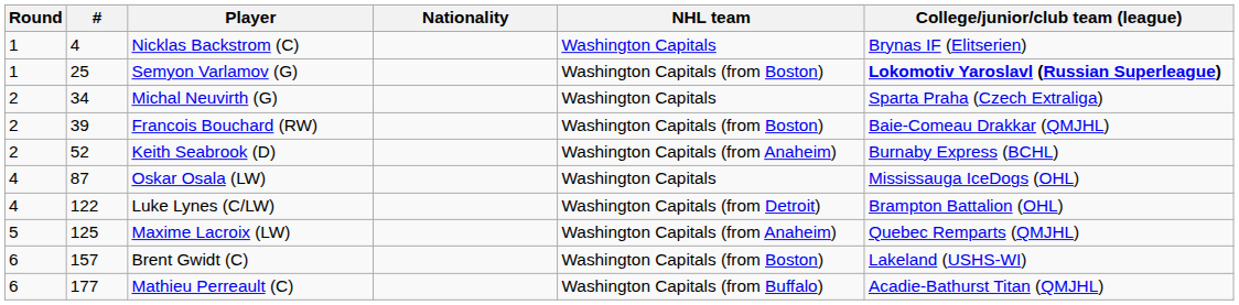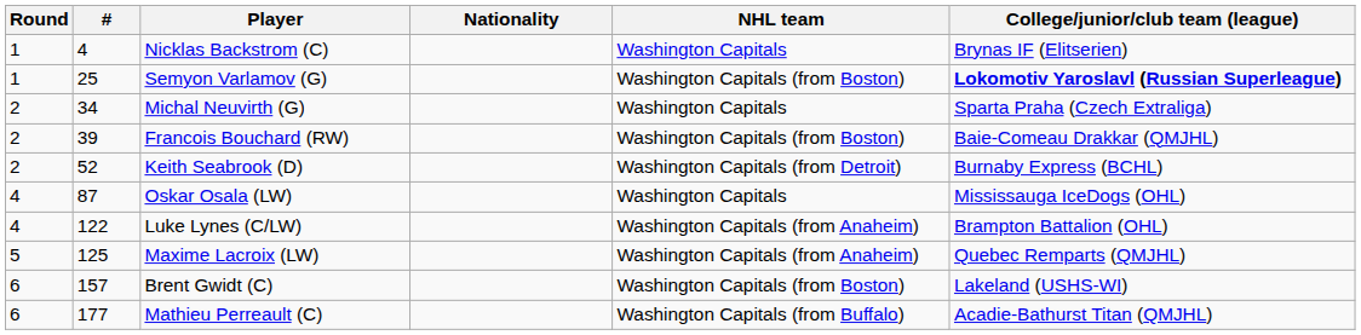Keith Seabrook (D) | NHL team: Washington Capitals (from Anaheim) -> Washington Capitals (from Detroit)
Luke Lynes (C/LW) | NHL team: Washington Capitals (from Detroit) -> Washington Capitals (from Anaheim)
